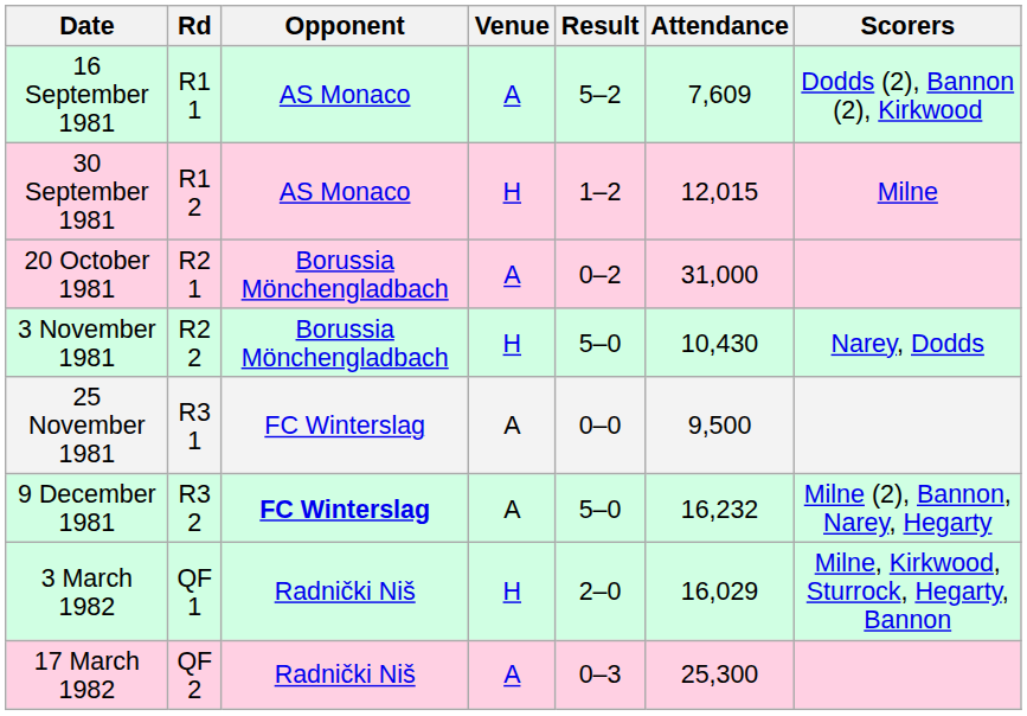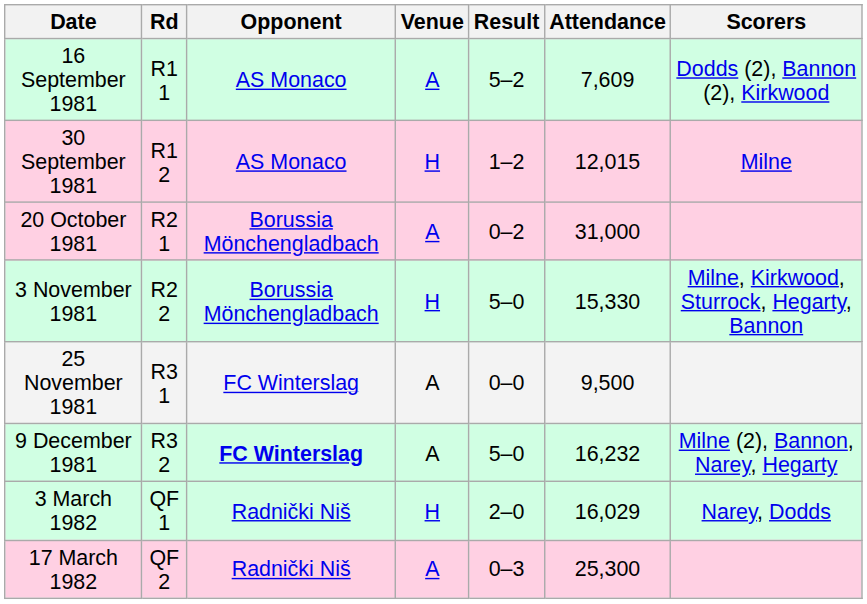3 November 1981 | Attendance: 10,430 -> 15,330
3 November 1981 | Scorers: Narey, Dodds -> Milne, Kirkwood, Sturrock, Hegarty, Bannon
3 March 1982 | Scorers: Milne, Kirkwood, Sturrock, Hegarty, Bannon -> Narey, Dodds
